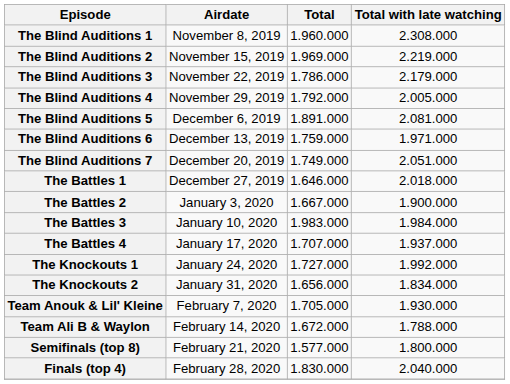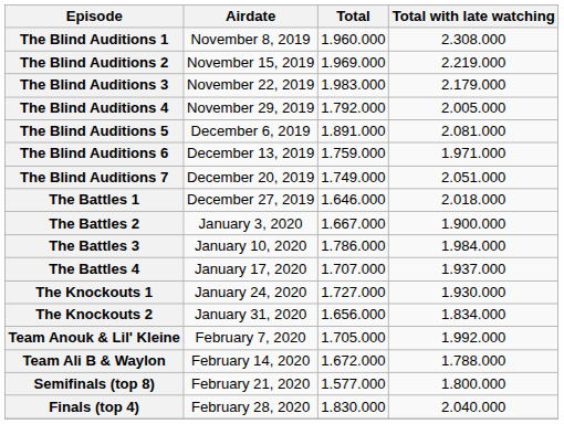The Blind Auditions 3 | Total: 1.786.000 -> 1.983.000
The Battles 3 | Total: 1.983.000 -> 1.786.000
The Knockouts 1 | Total with late watching: 1.992.000 -> 1.930.000
Team Anouk & Lil' Kleine | Total with late watching: 1.930.000 -> 1.992.000
